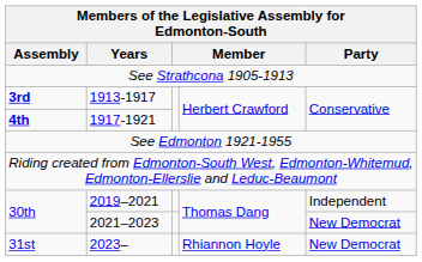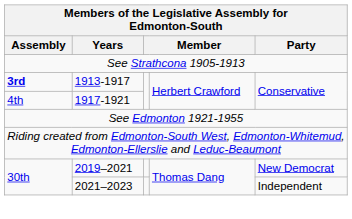1917-1921 | Assembly: bold -> normal
2019–2021 | Party: Independent -> New Democrat
2021–2023 | Party: New Democrat -> Independent
- row: 31st | 2023– | Rhiannon Hoyle | New Democrat
